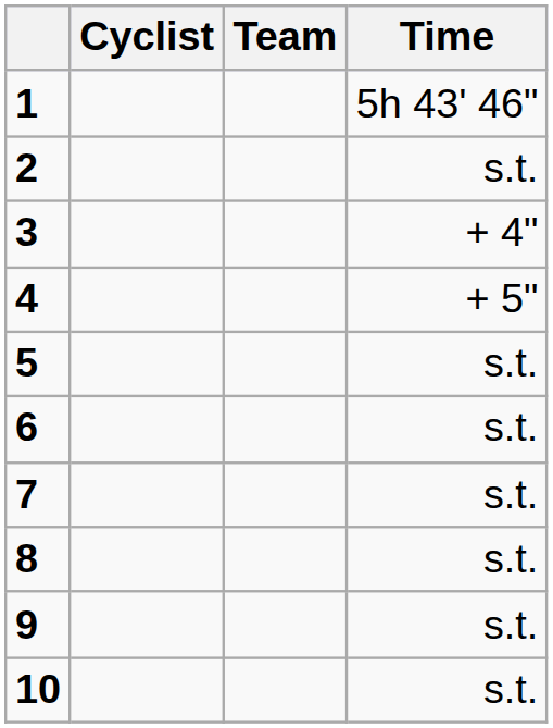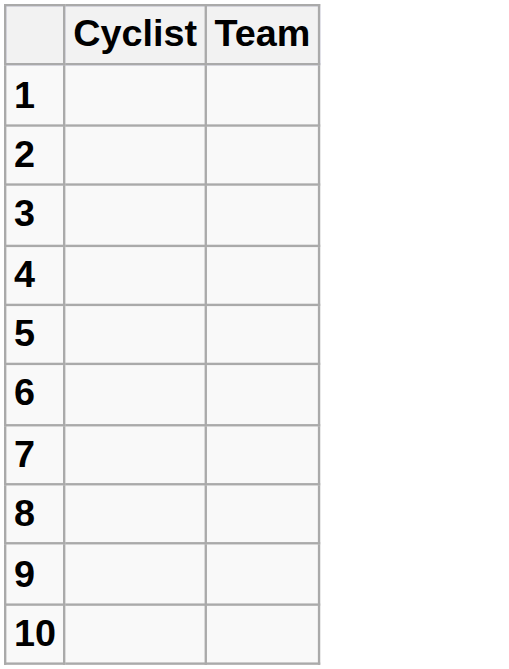- column: Time | 5h 43' 46" | s.t. | + 4" | + 5" | s.t. | s.t. | s.t. | s.t. | s.t. | s.t.
